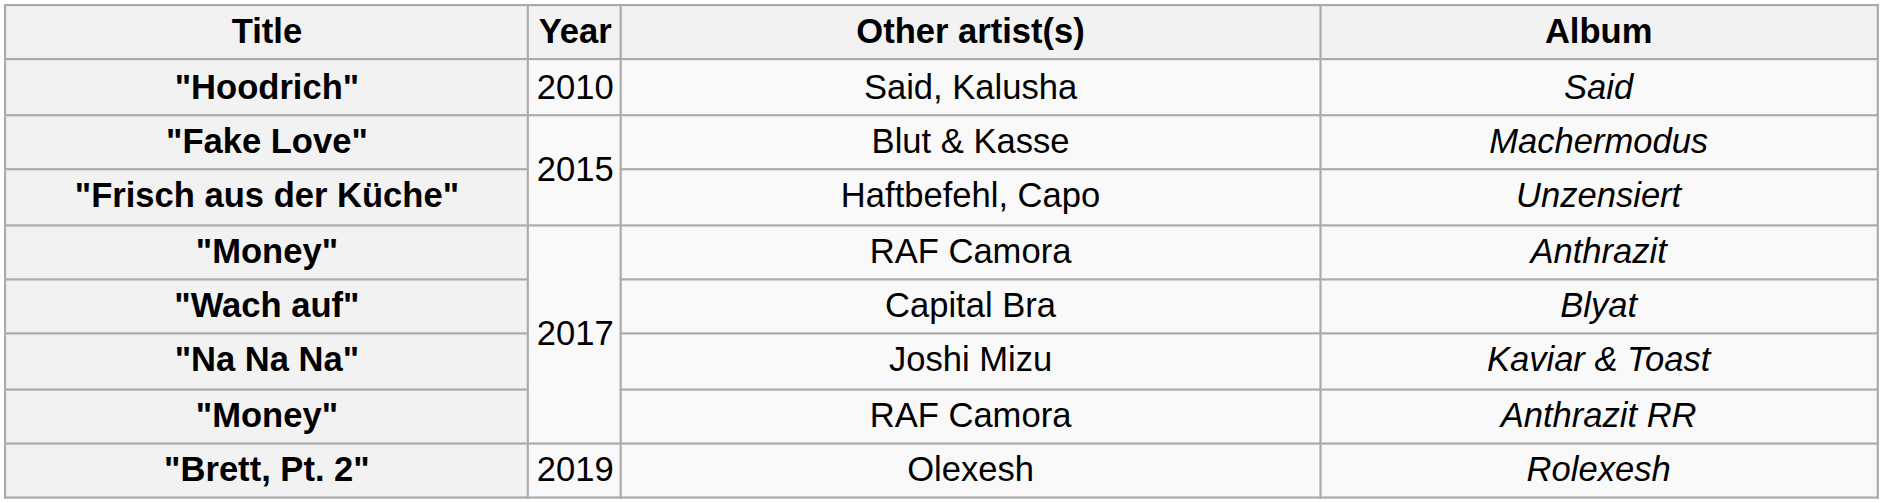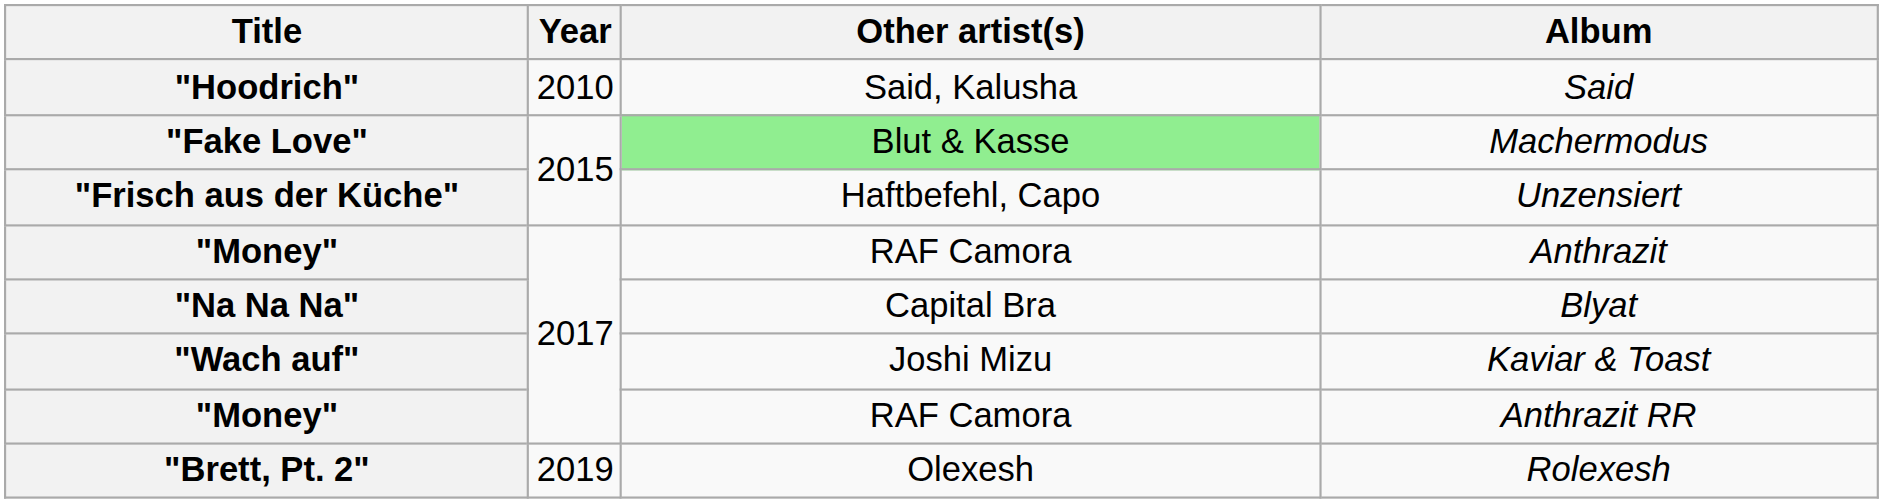Machermodus | Other artist(s): no background -> lightgreen background
Blyat | Title: "Wach auf" -> "Na Na Na"
Kaviar & Toast | Title: "Na Na Na" -> "Wach auf"
